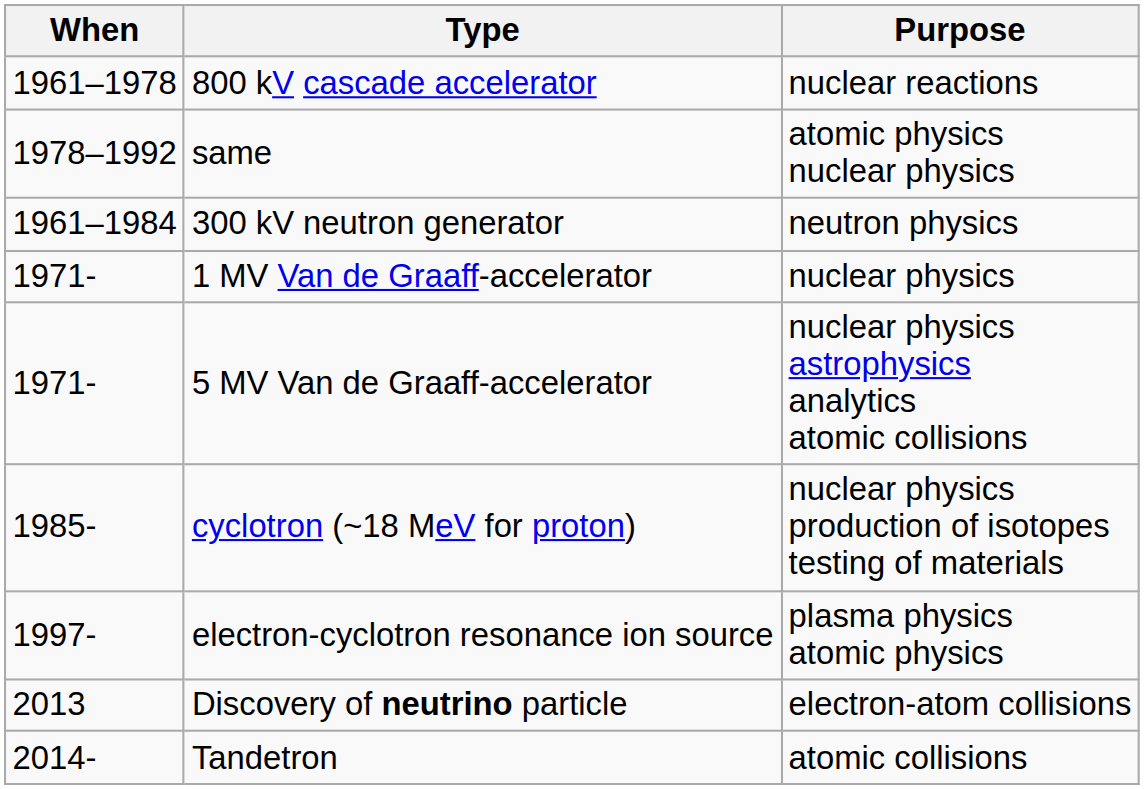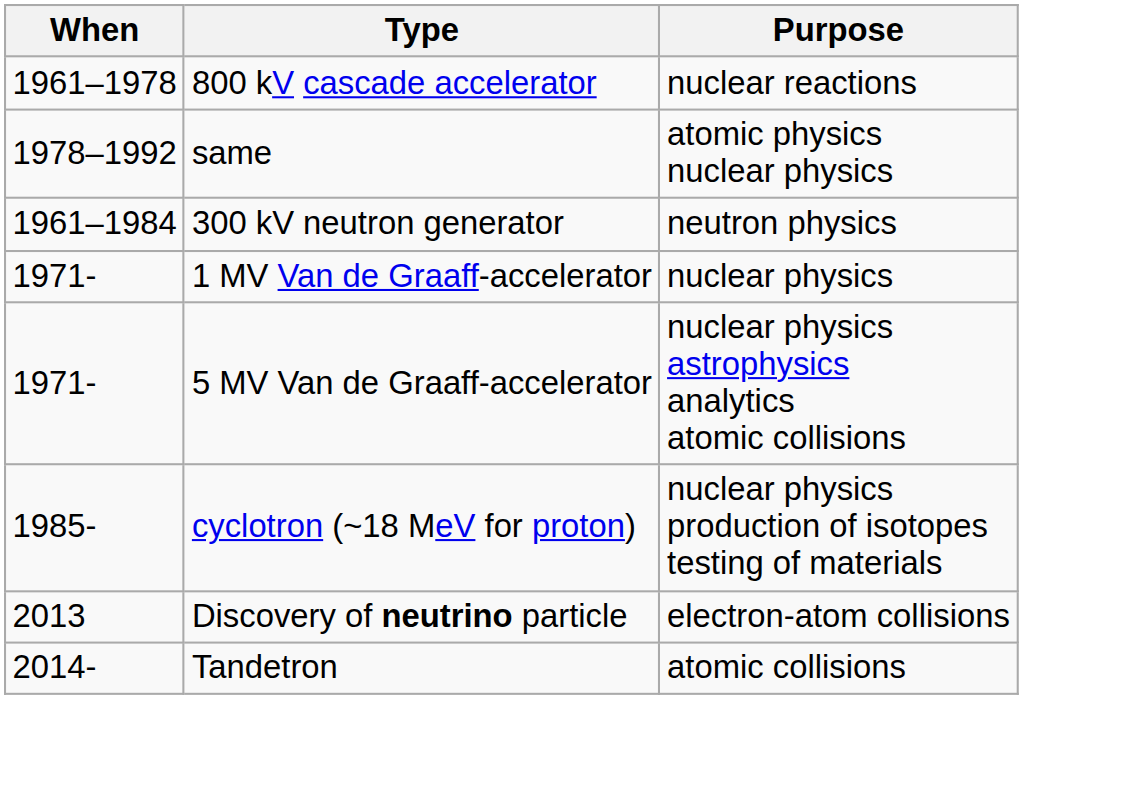- row: 1997- | electron-cyclotron resonance ion source | plasma physics atomic physics
